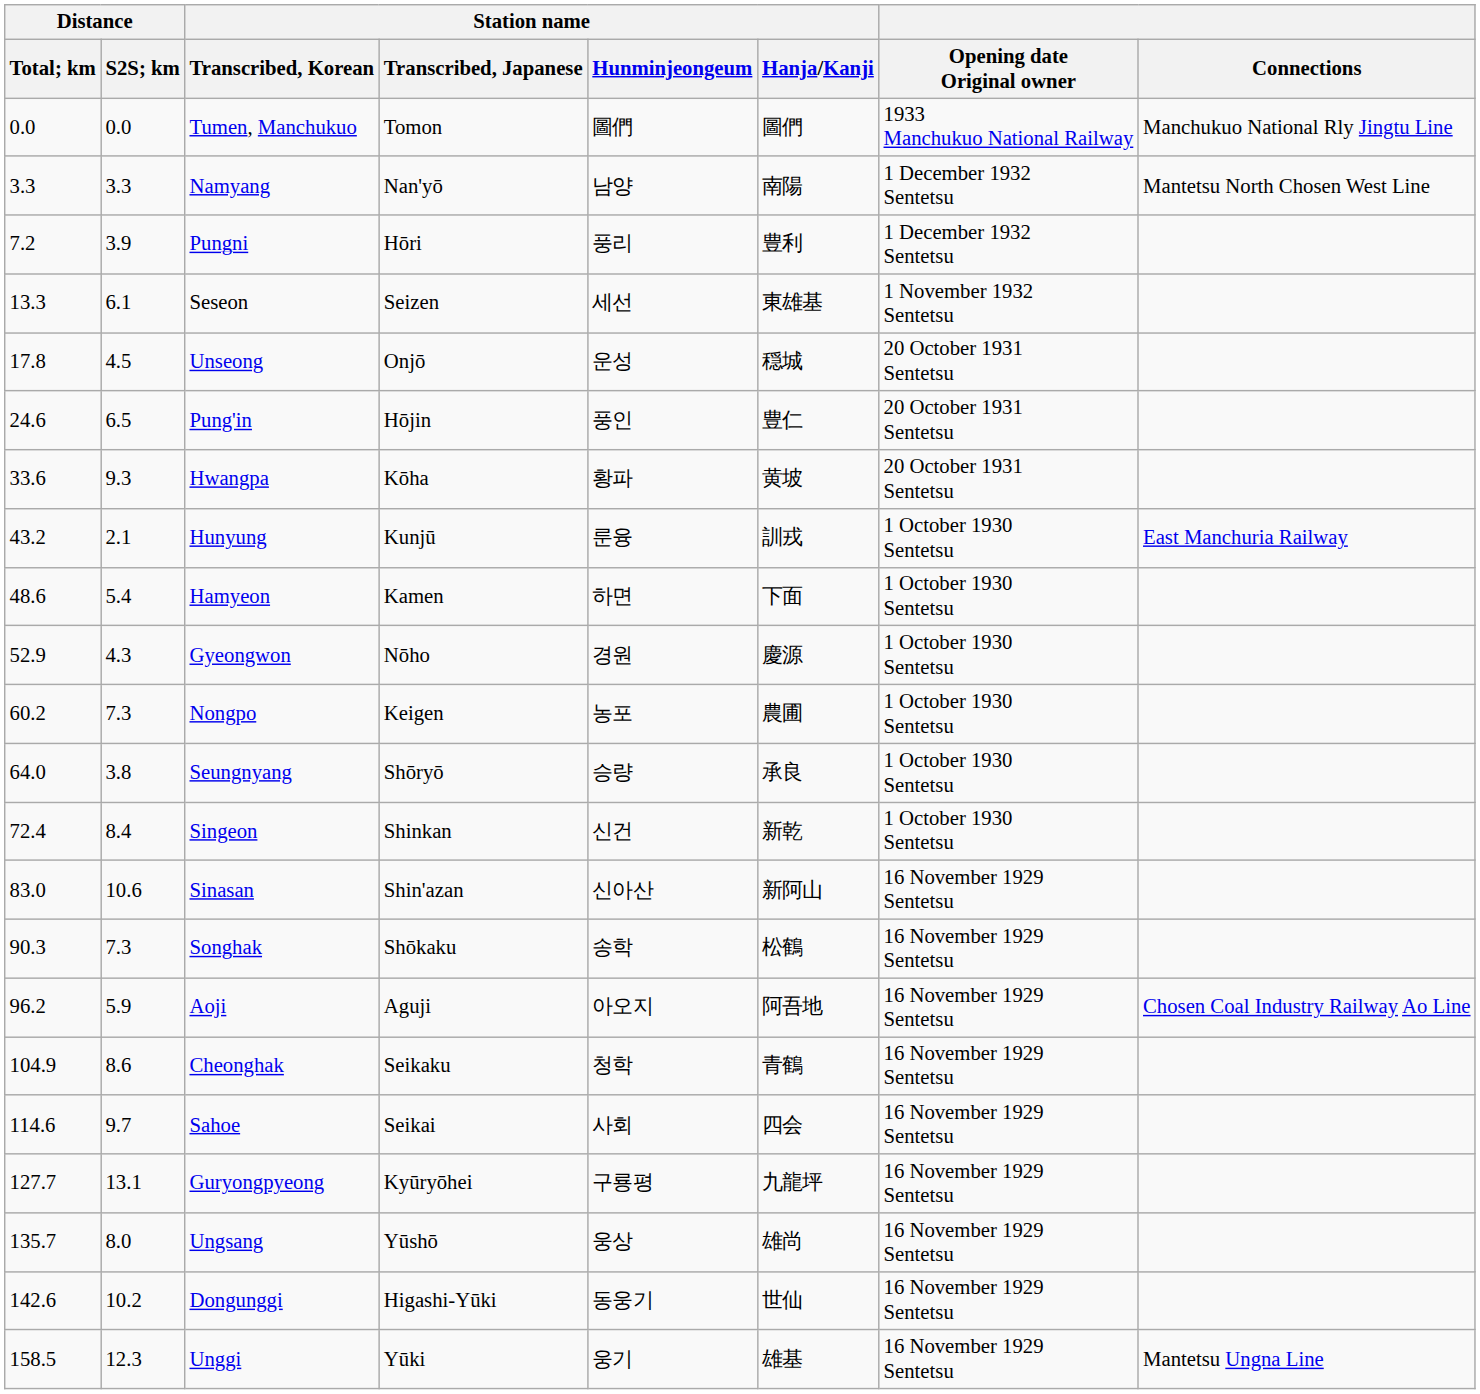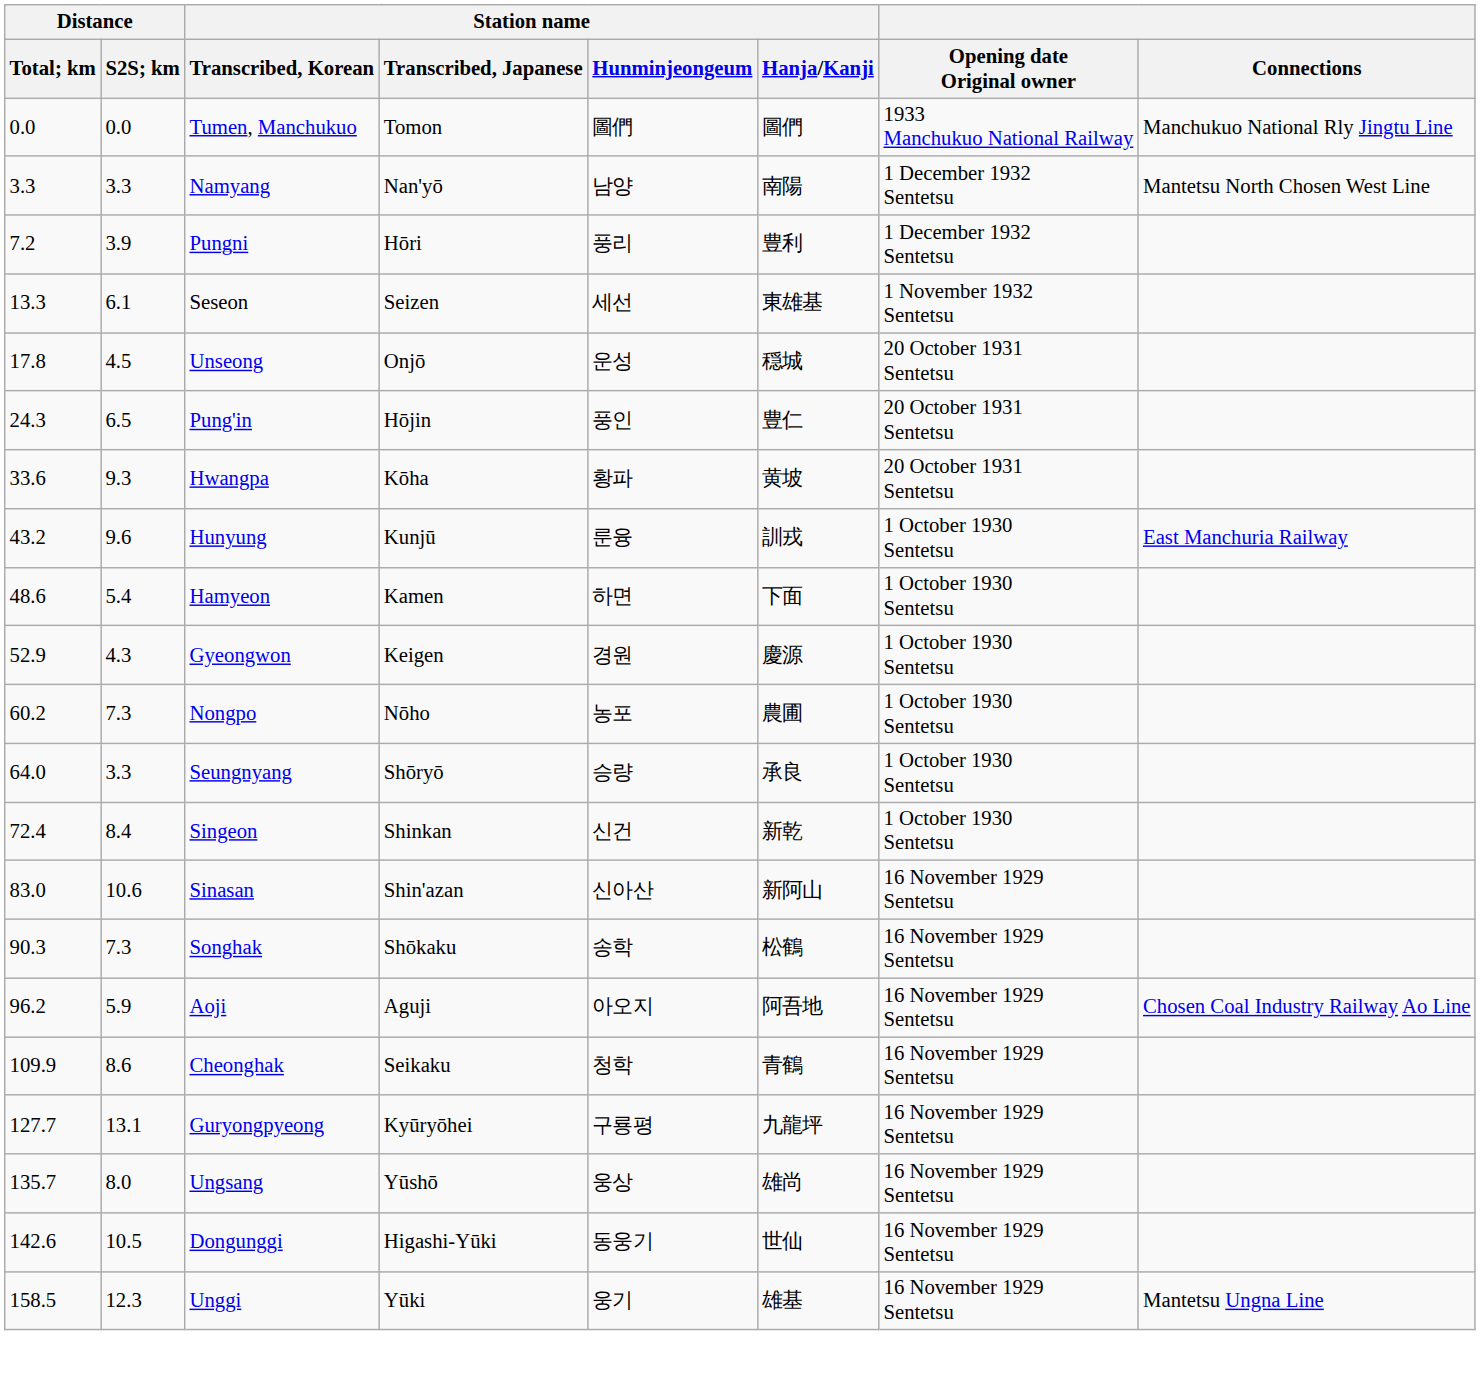Pung'in | Distance / Total; km: 24.6 -> 24.3
Hunyung | Distance / S2S; km: 2.1 -> 9.6
Gyeongwon | Station name / Transcribed, Japanese: Nōho -> Keigen
Nongpo | Station name / Transcribed, Japanese: Keigen -> Nōho
Seungnyang | Distance / S2S; km: 3.8 -> 3.3
Cheonghak | Distance / Total; km: 104.9 -> 109.9
- row: 114.6 | 9.7 | Sahoe | Seikai | 사회 | 四会 | 16 November 1929 Sentetsu
Dongunggi | Distance / S2S; km: 10.2 -> 10.5
